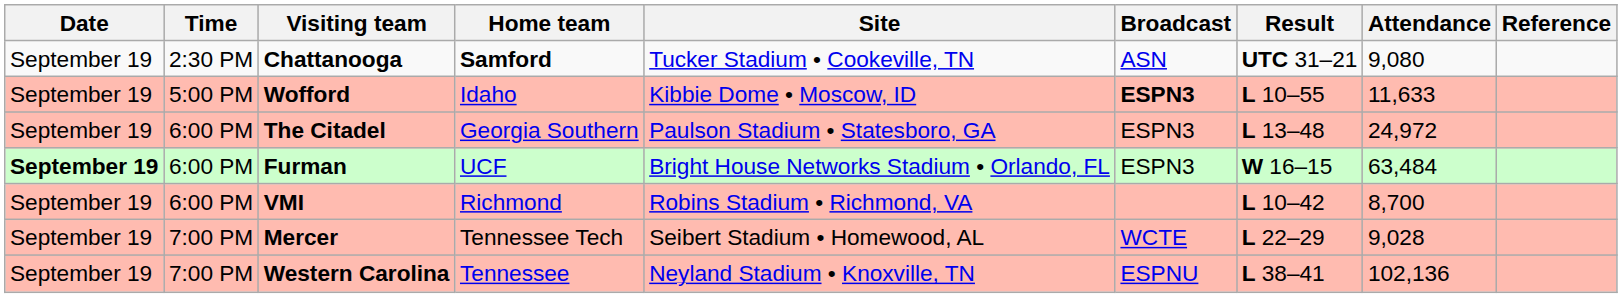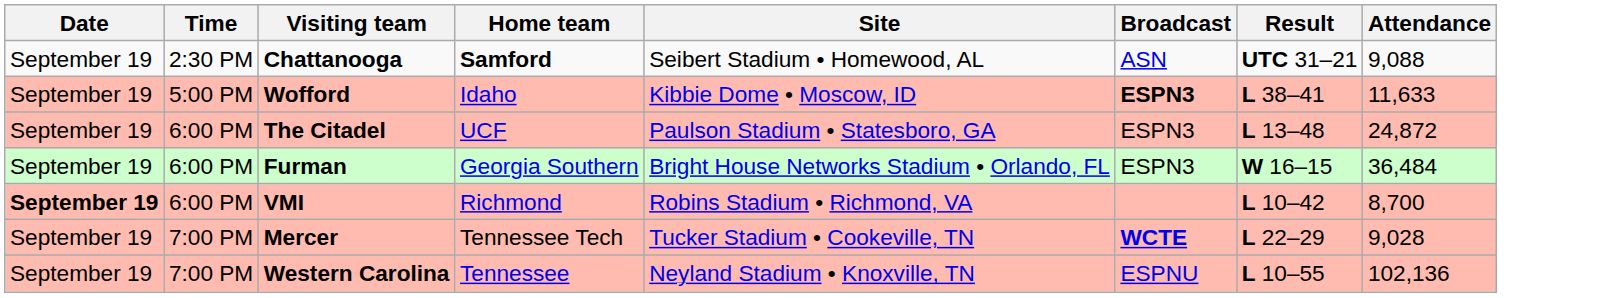- column: Reference
Chattanooga | Site: Tucker Stadium • Cookeville, TN -> Seibert Stadium • Homewood, AL
Chattanooga | Attendance: 9,080 -> 9,088
Wofford | Result: L 10–55 -> L 38–41
The Citadel | Home team: Georgia Southern -> UCF
The Citadel | Attendance: 24,972 -> 24,872
Furman | Date: bold -> normal
Furman | Home team: UCF -> Georgia Southern
Furman | Attendance: 63,484 -> 36,484
VMI | Date: normal -> bold
Mercer | Site: Seibert Stadium • Homewood, AL -> Tucker Stadium • Cookeville, TN
Mercer | Broadcast: normal -> bold
Western Carolina | Result: L 38–41 -> L 10–55
